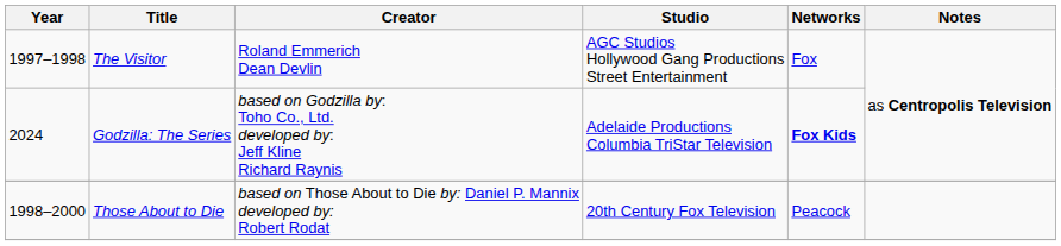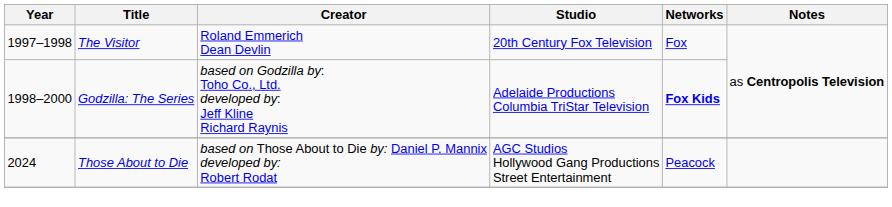The Visitor | Studio: AGC Studios Hollywood Gang Productions Street Entertainment -> 20th Century Fox Television
Godzilla: The Series | Year: 2024 -> 1998–2000
Those About to Die | Year: 1998–2000 -> 2024
Those About to Die | Studio: 20th Century Fox Television -> AGC Studios Hollywood Gang Productions Street Entertainment
